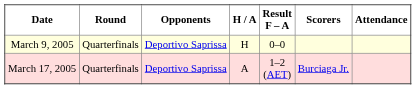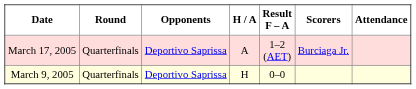rows swapped: March 9, 2005 <-> March 17, 2005
